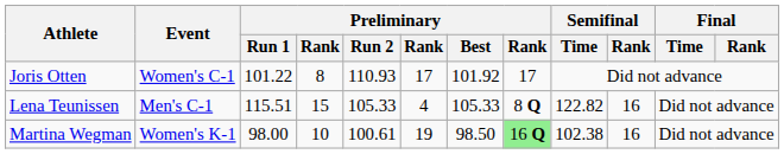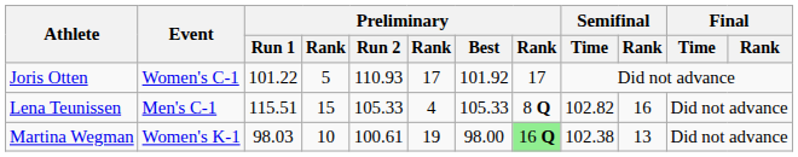Joris Otten | column 4: 8 -> 5
Lena Teunissen | Semifinal / Time: 122.82 -> 102.82
Martina Wegman | Preliminary / Run 1: 98.00 -> 98.03
Martina Wegman | Preliminary / Best: 98.50 -> 98.00
Martina Wegman | Semifinal / Rank: 16 -> 13
